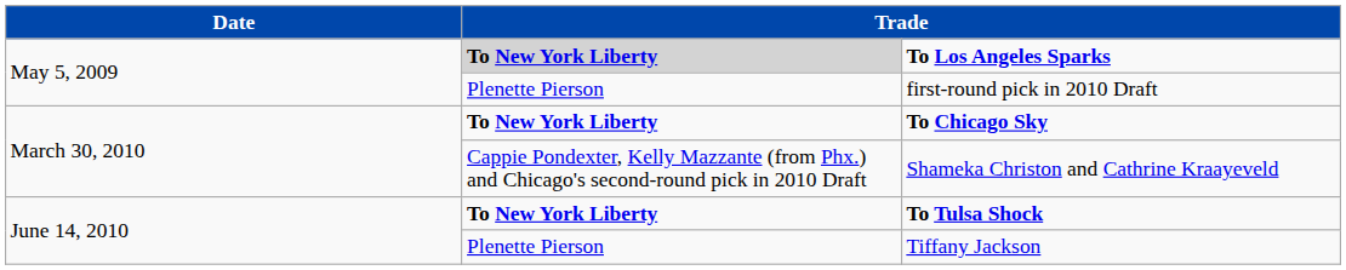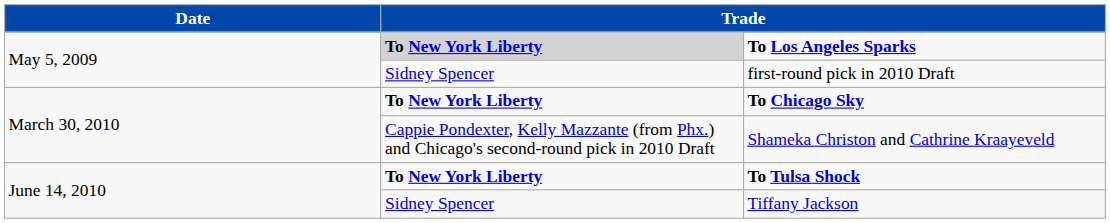first-round pick in 2010 Draft | column 2: Plenette Pierson -> Sidney Spencer
Tiffany Jackson | column 2: Plenette Pierson -> Sidney Spencer
